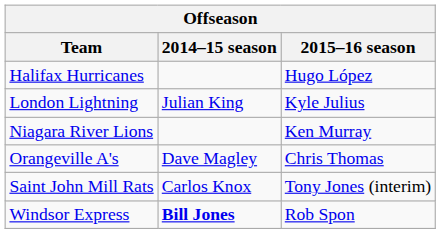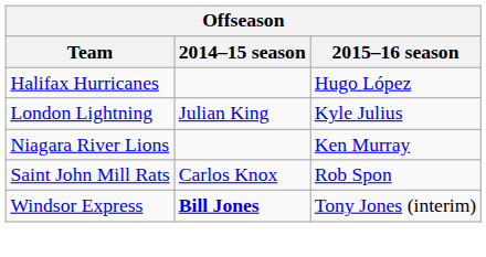- row: Orangeville A's | Dave Magley | Chris Thomas
Saint John Mill Rats | 2015–16 season: Tony Jones (interim) -> Rob Spon
Windsor Express | 2015–16 season: Rob Spon -> Tony Jones (interim)
